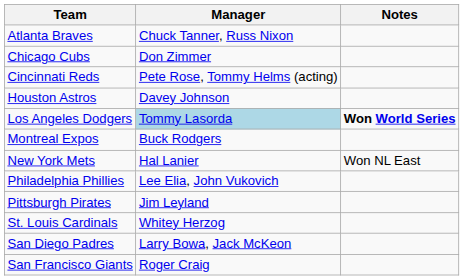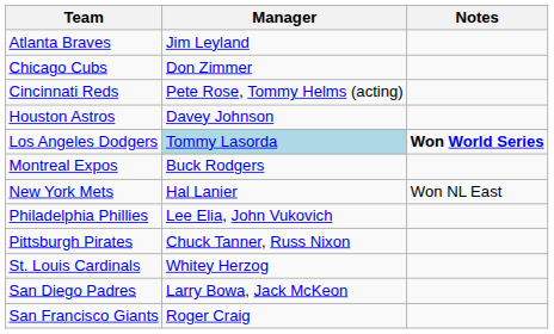Atlanta Braves | Manager: Chuck Tanner, Russ Nixon -> Jim Leyland
Pittsburgh Pirates | Manager: Jim Leyland -> Chuck Tanner, Russ Nixon
